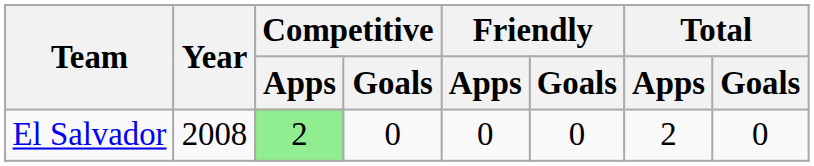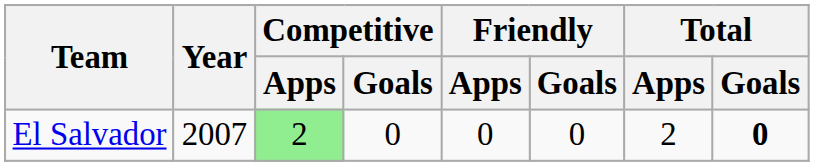El Salvador | Year: 2008 -> 2007
El Salvador | Total / Goals: normal -> bold
